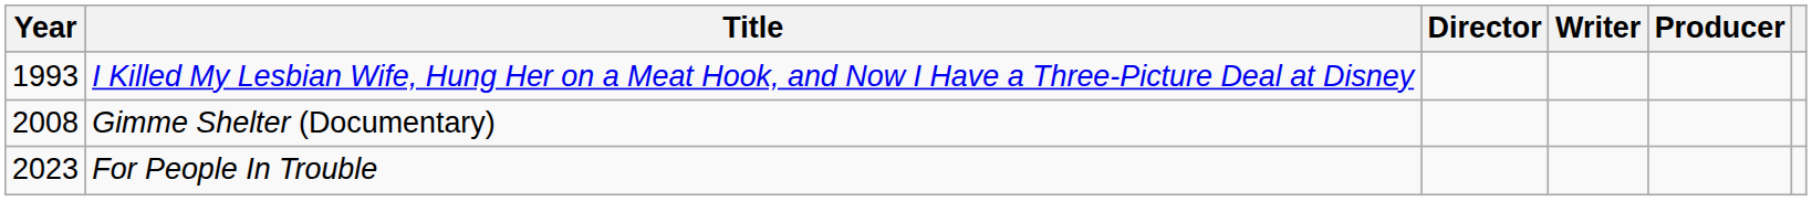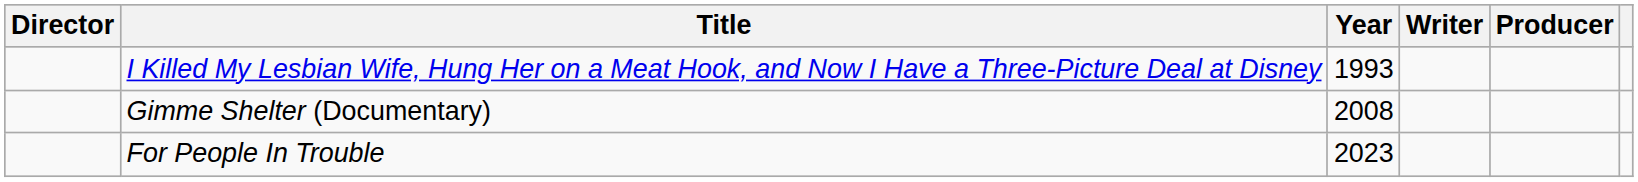columns swapped: Year <-> Director
